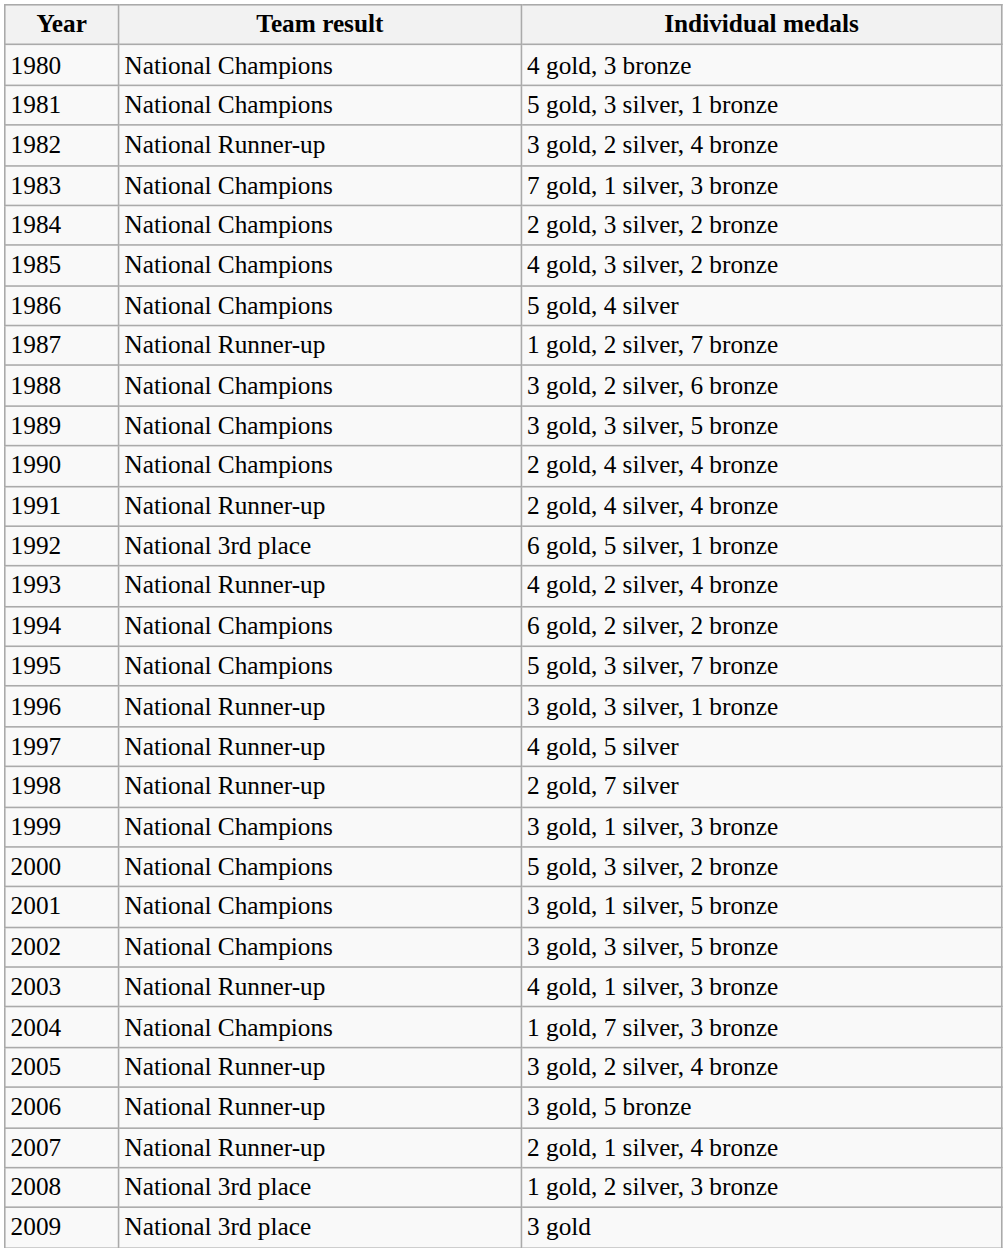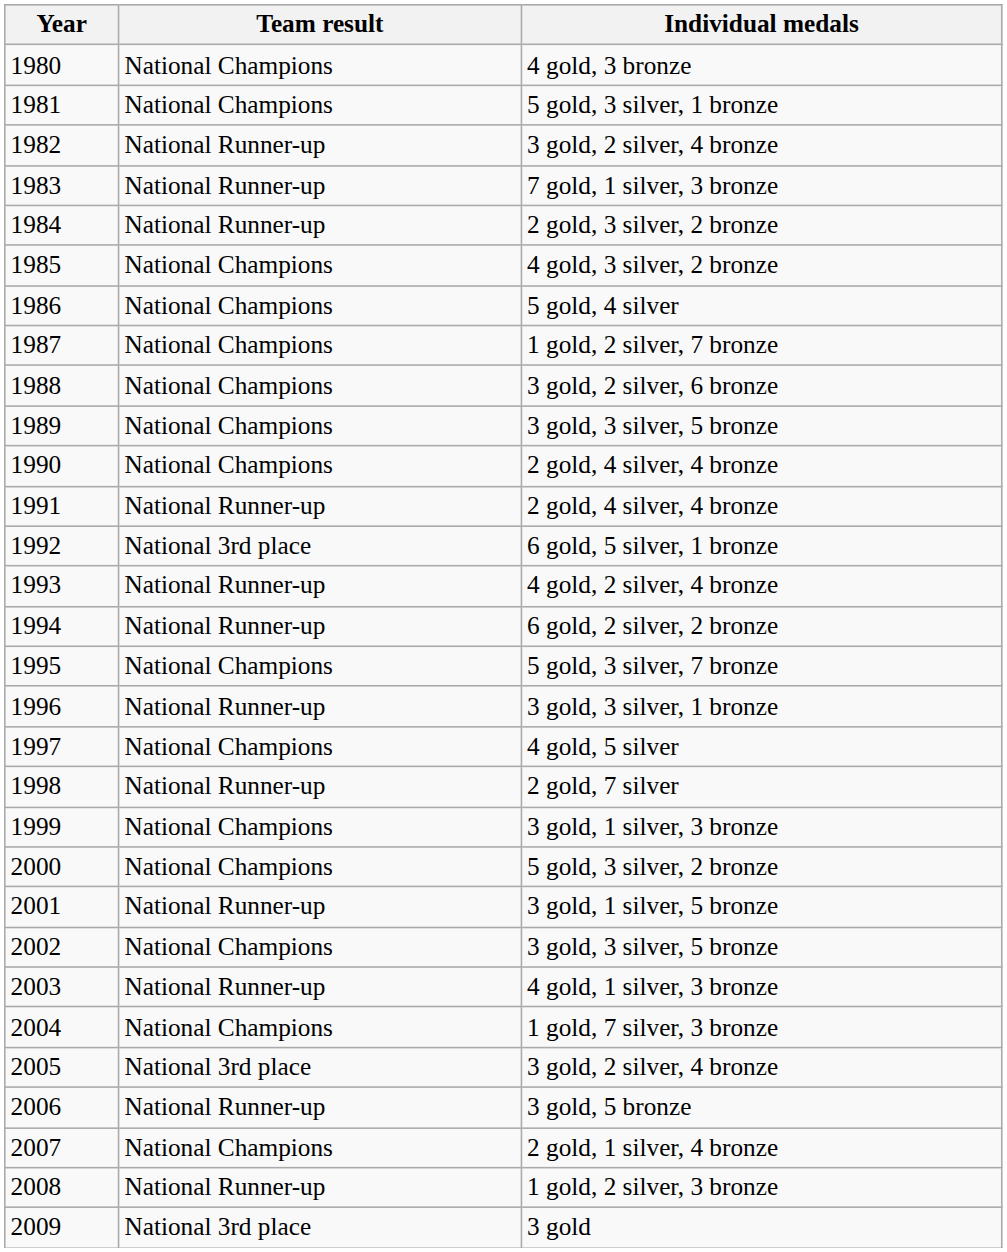7 gold, 1 silver, 3 bronze | Team result: National Champions -> National Runner-up
2 gold, 3 silver, 2 bronze | Team result: National Champions -> National Runner-up
1 gold, 2 silver, 7 bronze | Team result: National Runner-up -> National Champions
6 gold, 2 silver, 2 bronze | Team result: National Champions -> National Runner-up
4 gold, 5 silver | Team result: National Runner-up -> National Champions
3 gold, 1 silver, 5 bronze | Team result: National Champions -> National Runner-up
2005 / 3 gold, 2 silver, 4 bronze | Team result: National Runner-up -> National 3rd place
2 gold, 1 silver, 4 bronze | Team result: National Runner-up -> National Champions
1 gold, 2 silver, 3 bronze | Team result: National 3rd place -> National Runner-up
